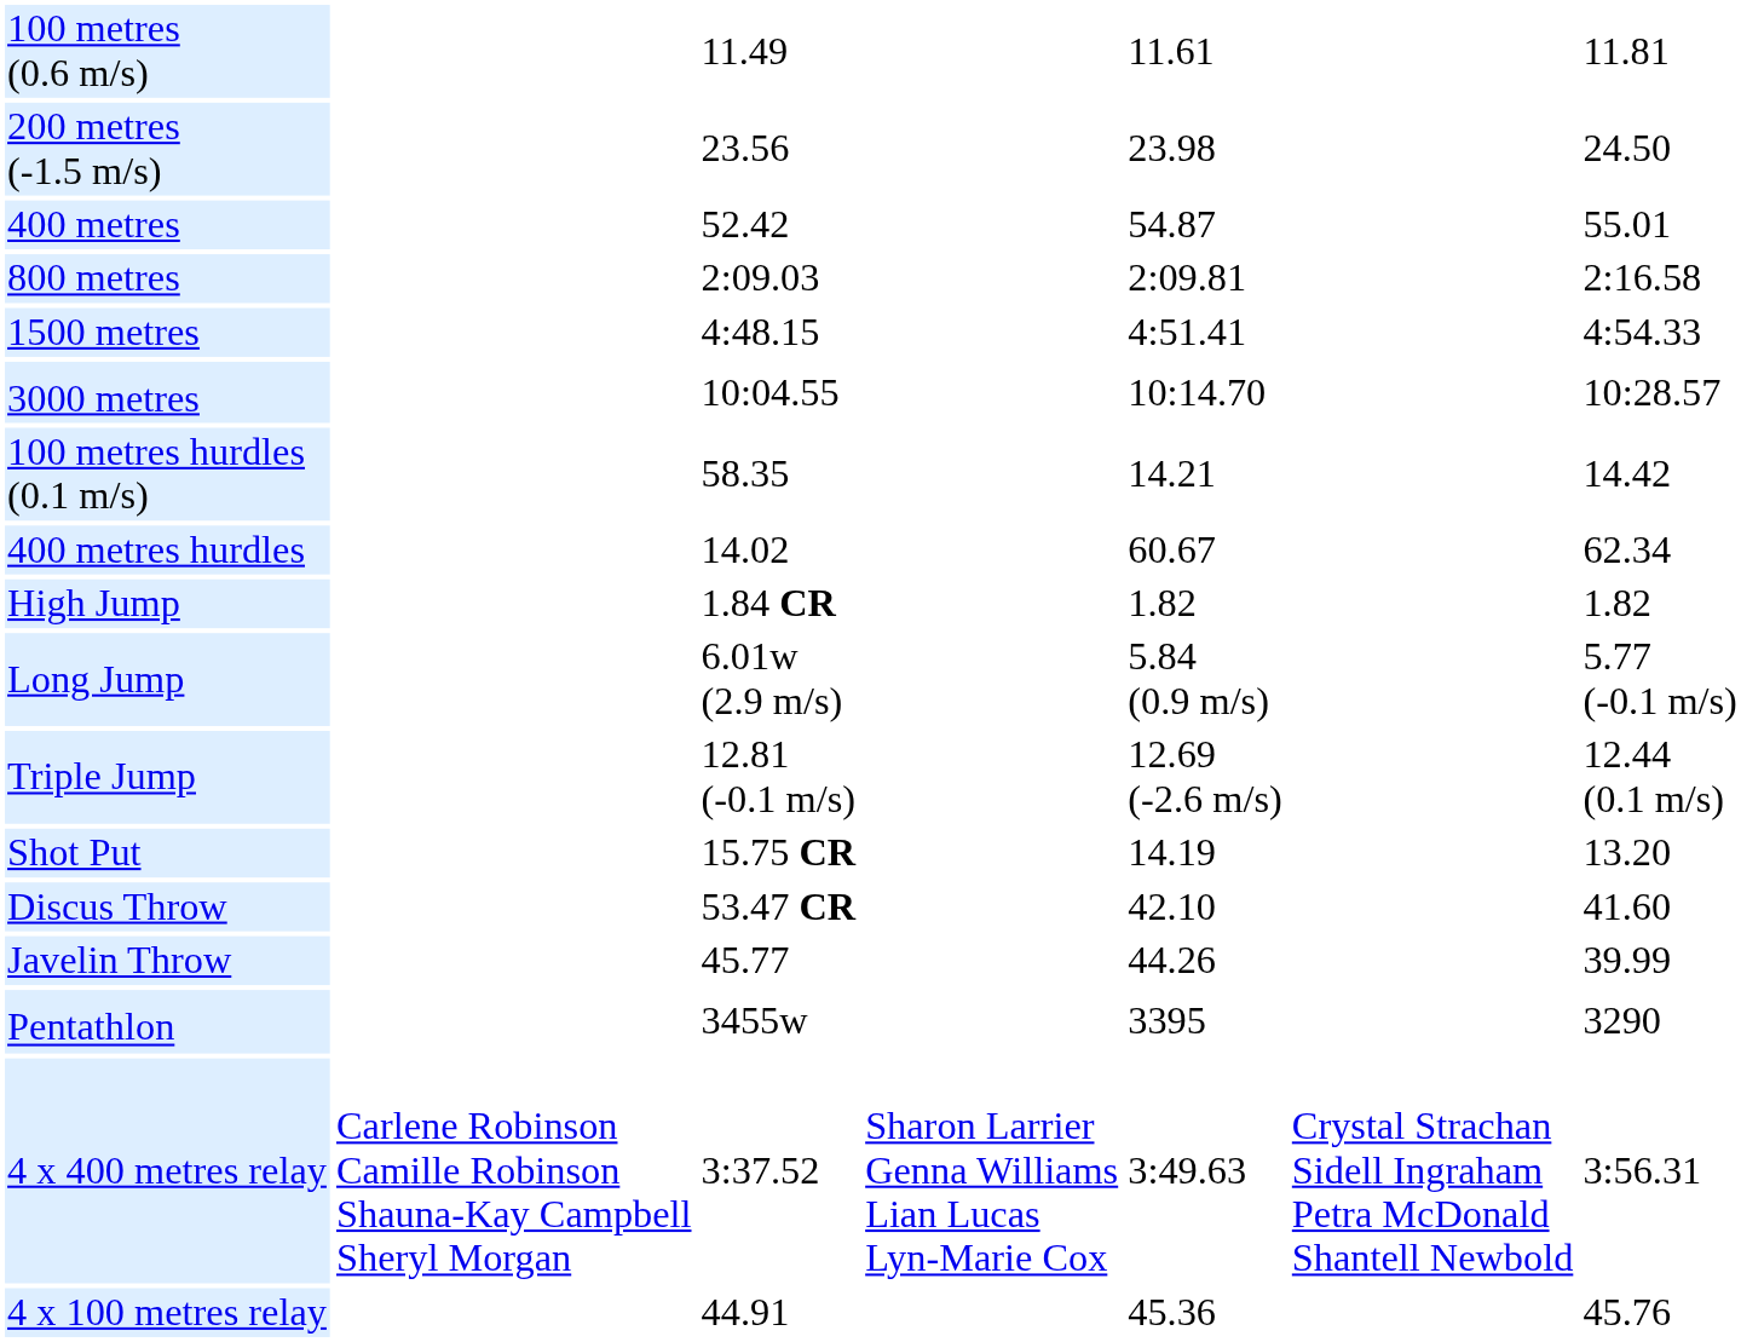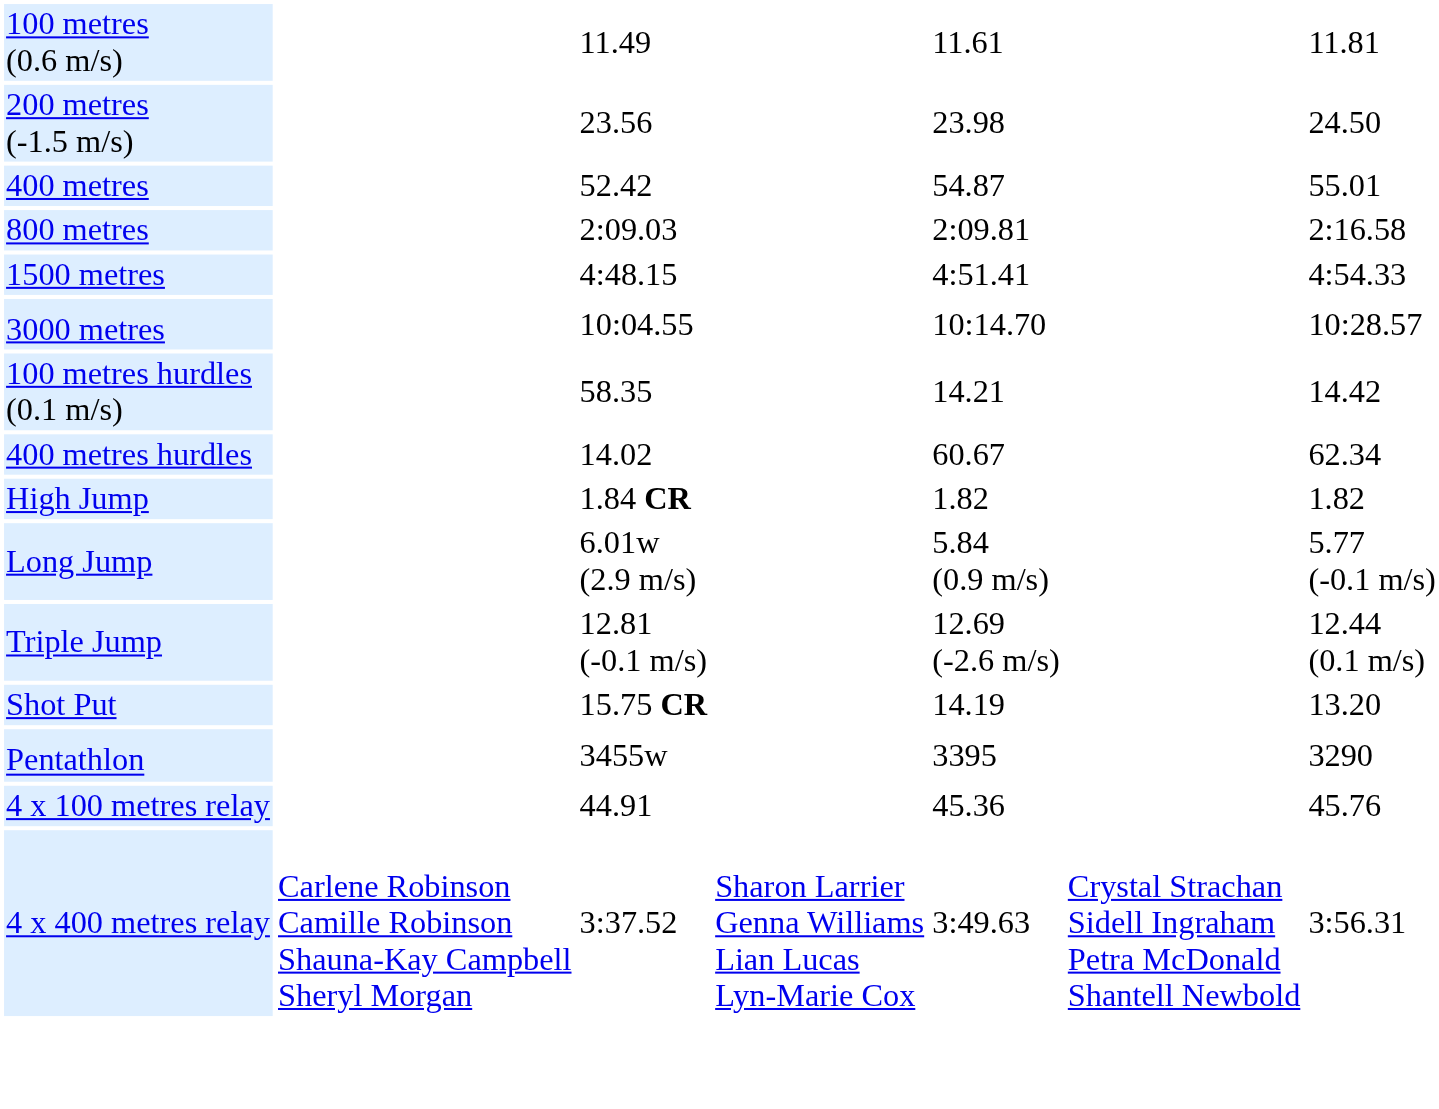- row: Discus Throw | 53.47 CR | 42.10 | 41.60
- row: Javelin Throw | 45.77 | 44.26 | 39.99
rows swapped: 4 x 100 metres relay <-> 4 x 400 metres relay
